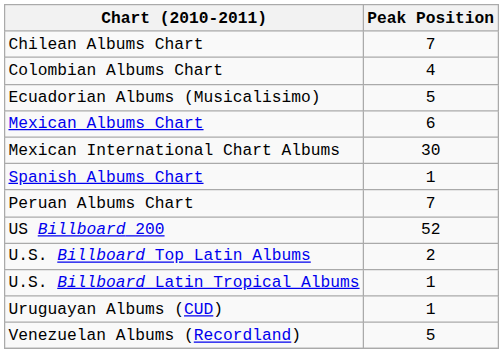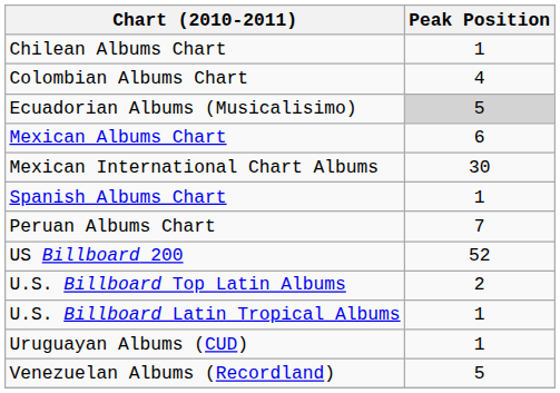Chilean Albums Chart | Peak Position: 7 -> 1
Ecuadorian Albums (Musicalisimo) | Peak Position: no background -> lightgrey background
